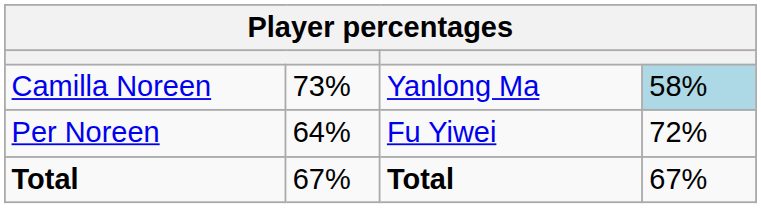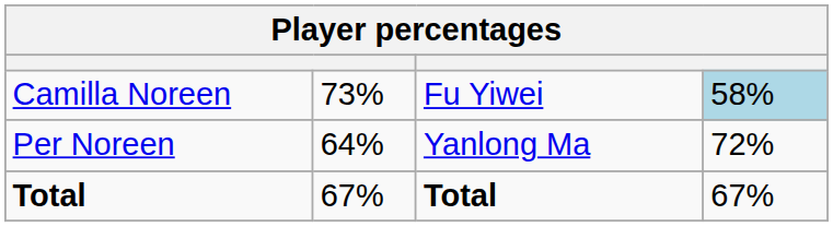Camilla Noreen | column 3: Yanlong Ma -> Fu Yiwei
Per Noreen | column 3: Fu Yiwei -> Yanlong Ma
